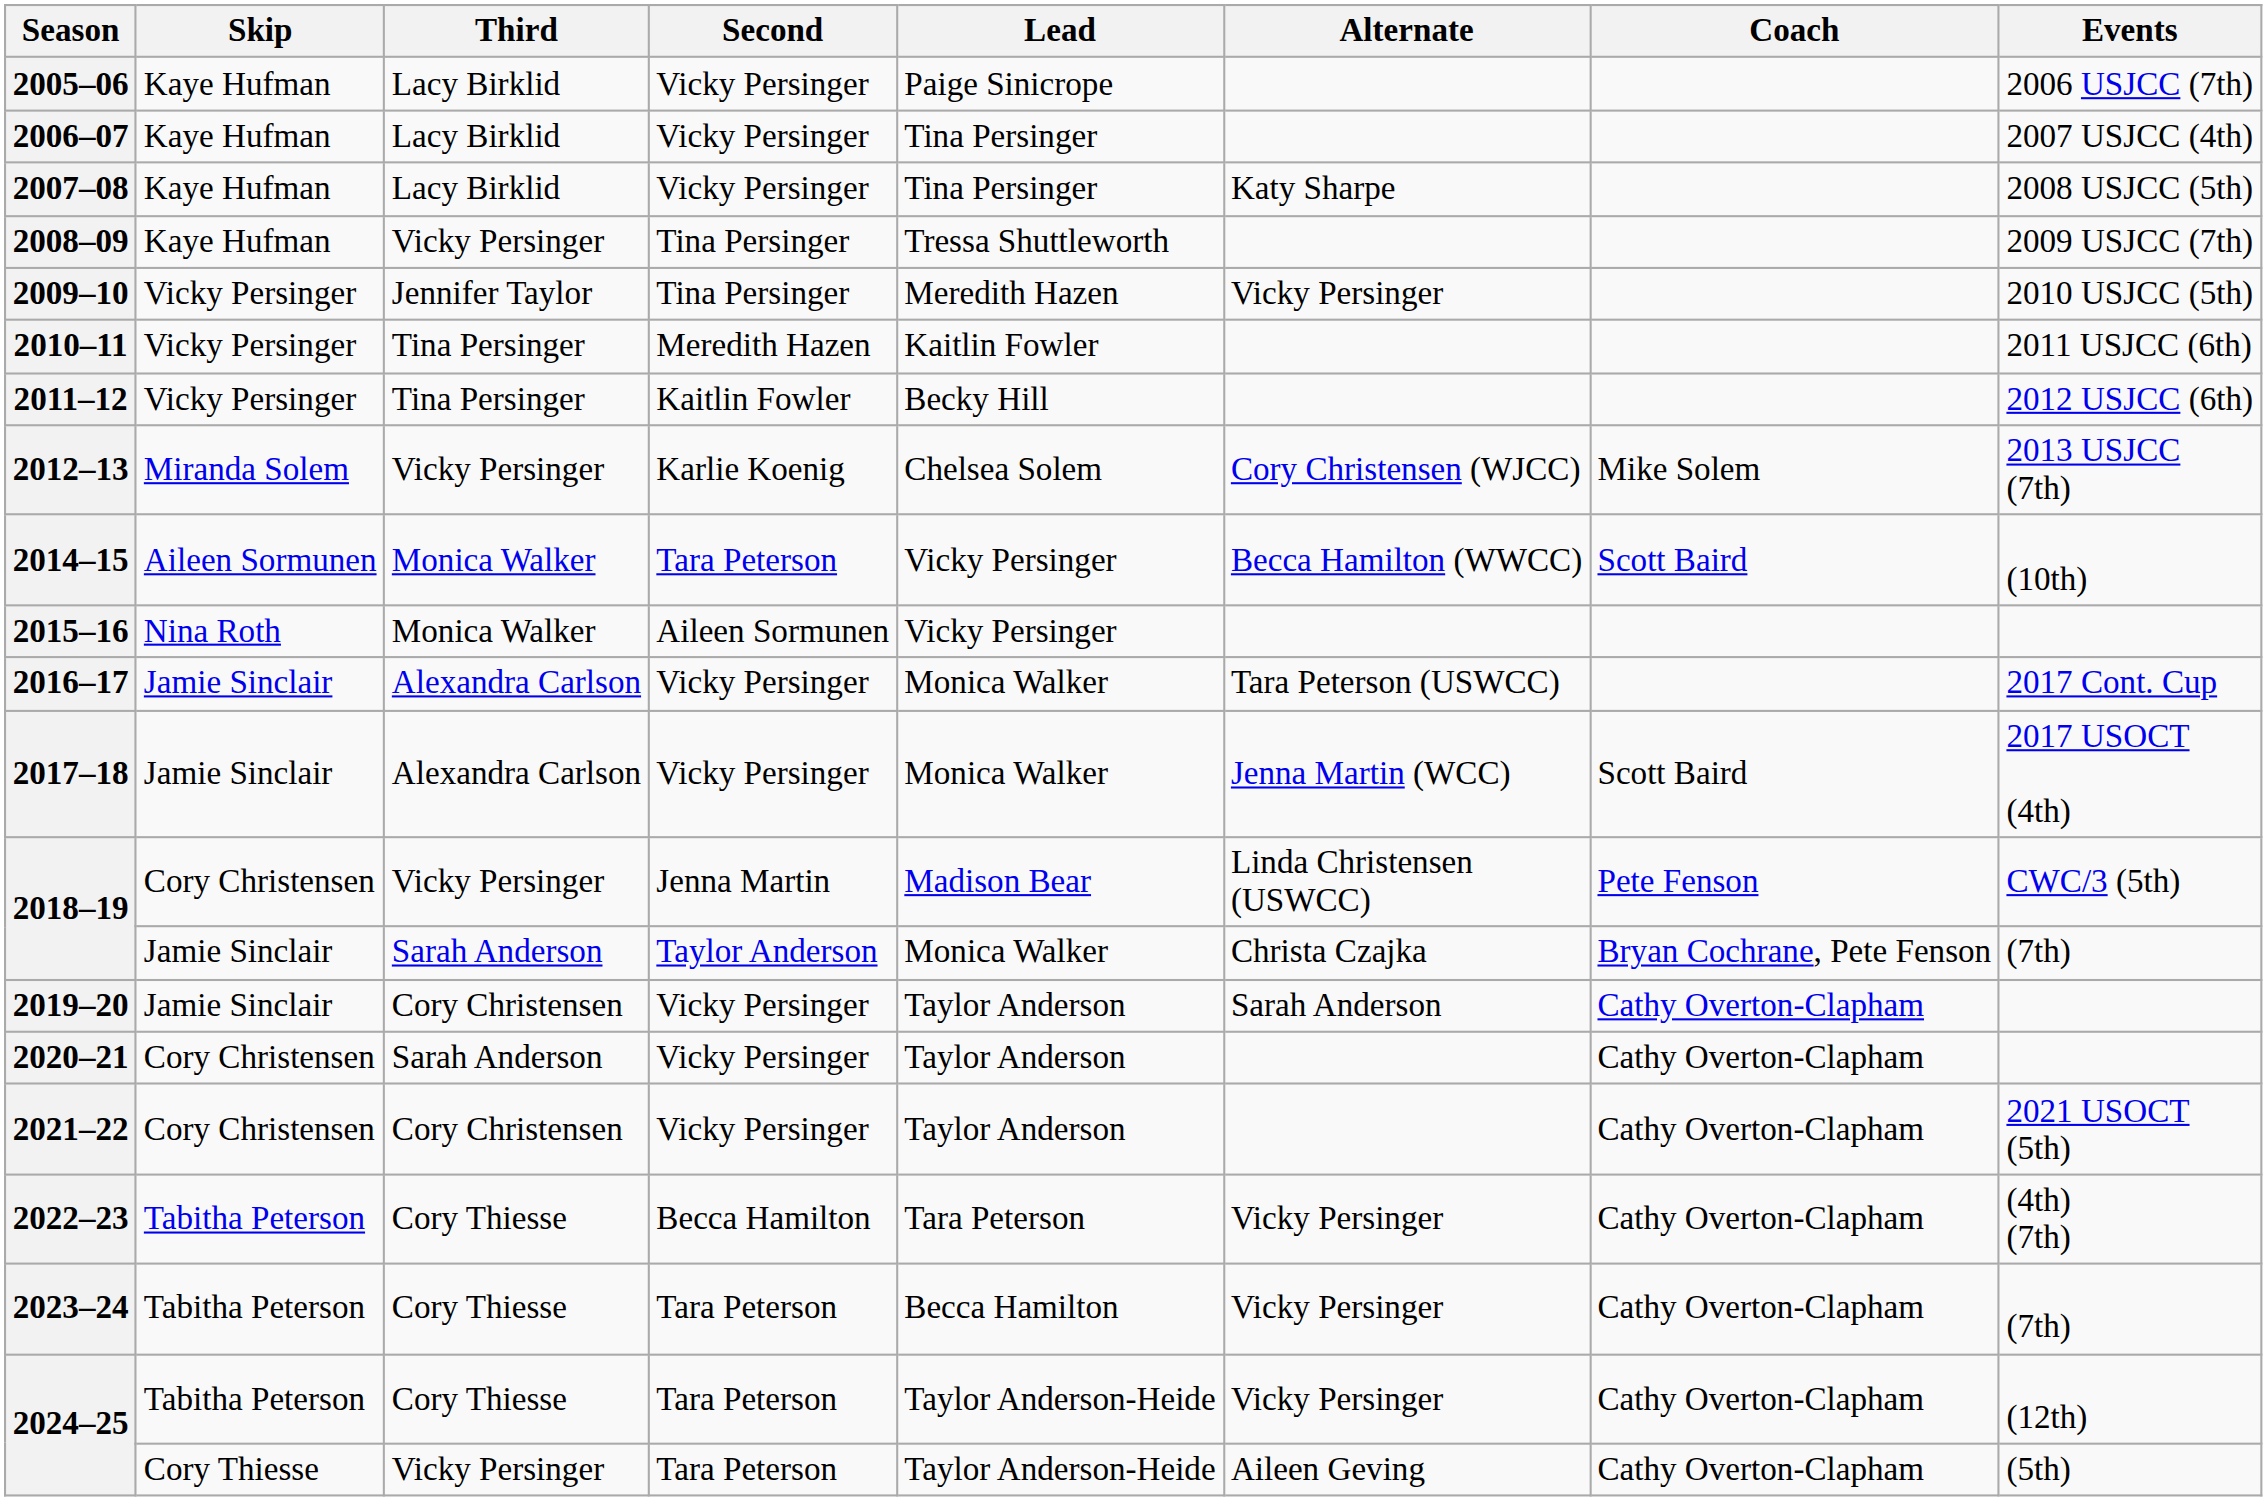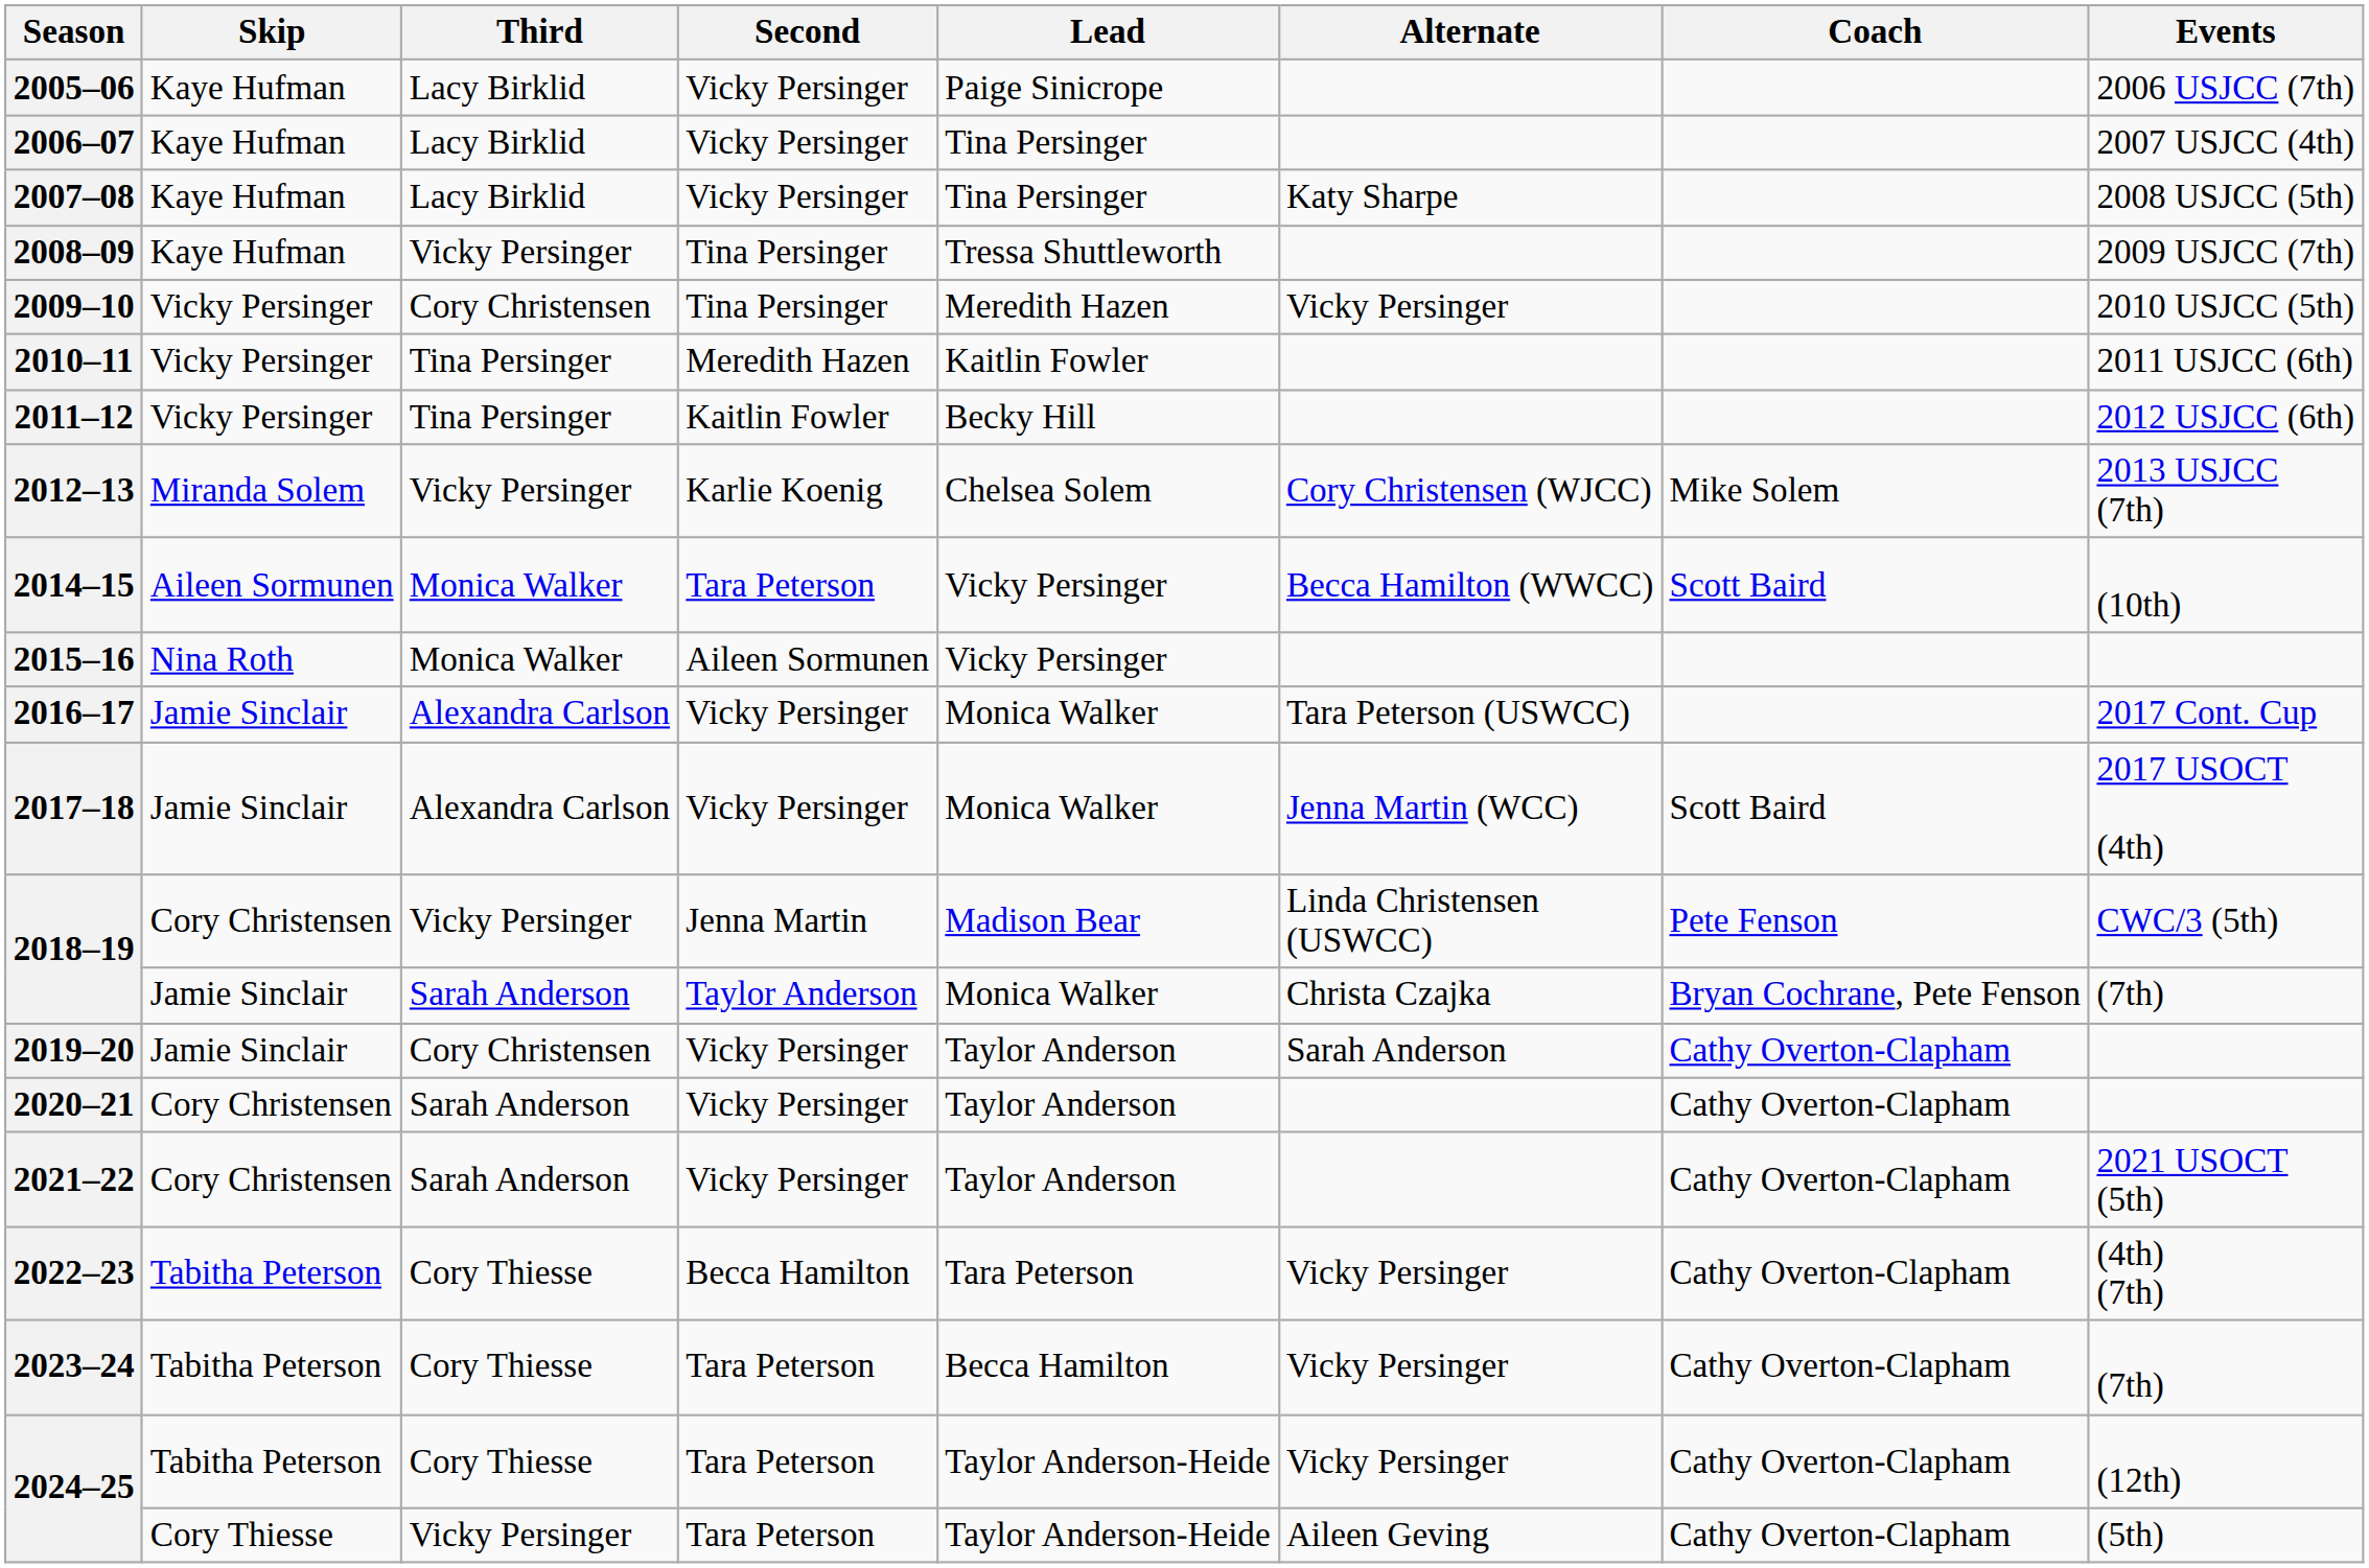2009–10 | Third: Jennifer Taylor -> Cory Christensen
2021–22 | Third: Cory Christensen -> Sarah Anderson
